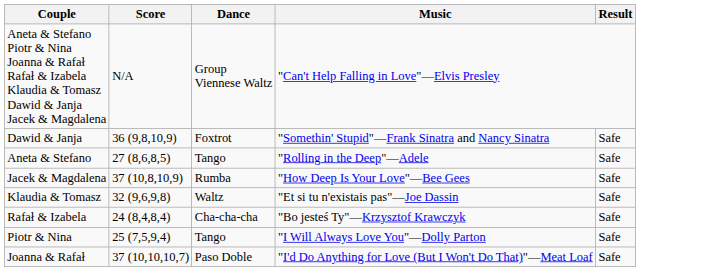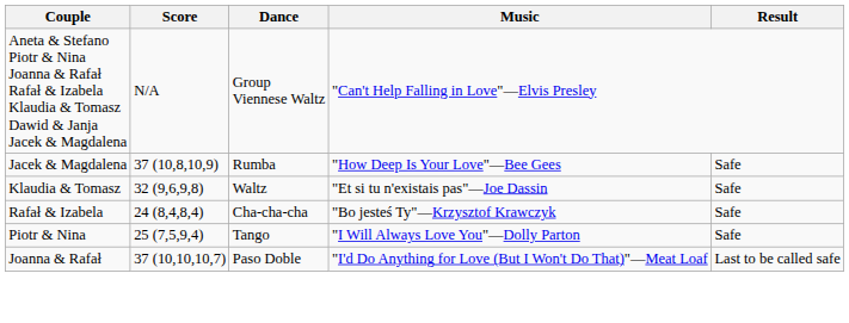- row: Dawid & Janja | 36 (9,8,10,9) | Foxtrot | "Somethin' Stupid"—Frank Sinatra and Nancy Sinatra | Safe
- row: Aneta & Stefano | 27 (8,6,8,5) | Tango | "Rolling in the Deep"—Adele | Safe
Joanna & Rafał | Result: Safe -> Last to be called safe
